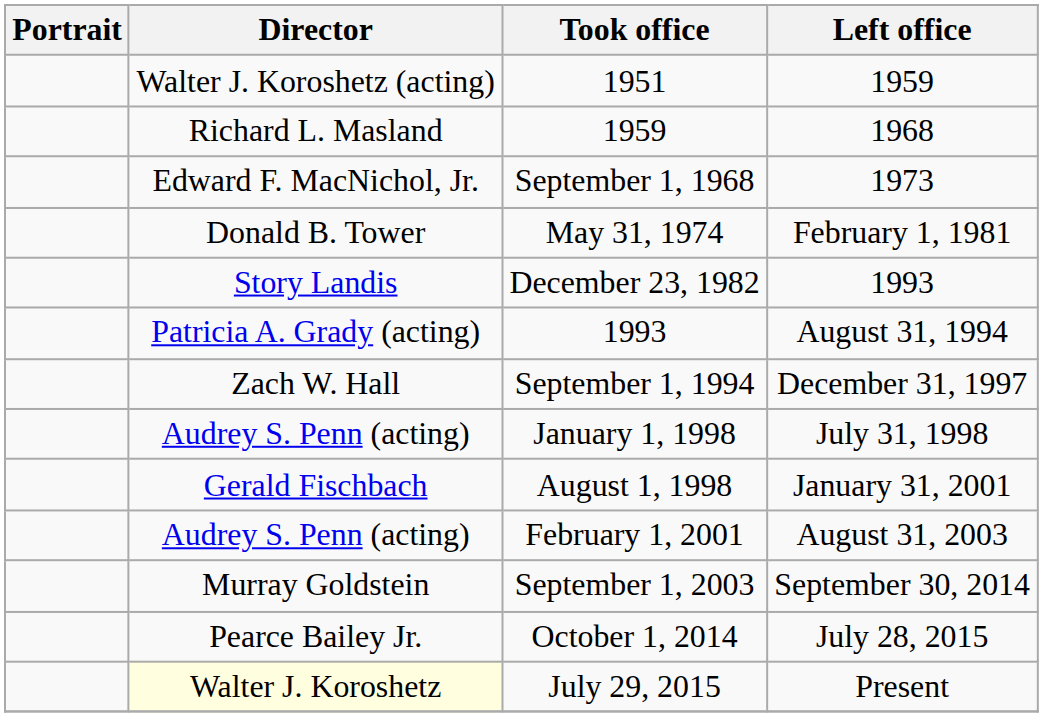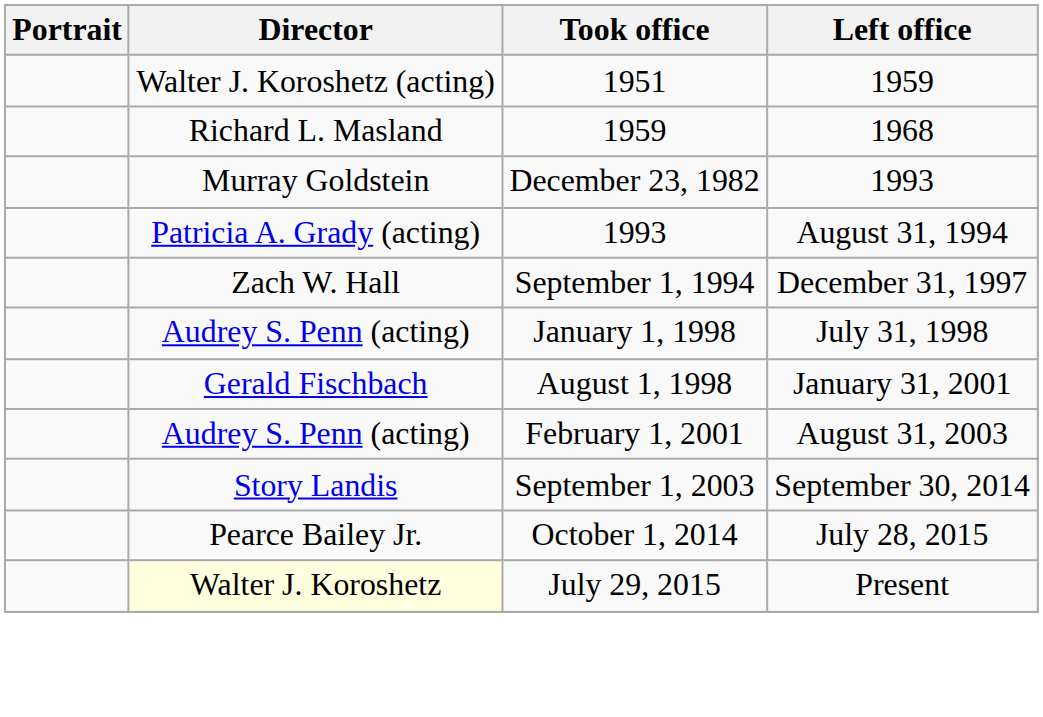- row: Edward F. MacNichol, Jr. | September 1, 1968 | 1973
- row: Donald B. Tower | May 31, 1974 | February 1, 1981
December 23, 1982 | Director: Story Landis -> Murray Goldstein
September 1, 2003 | Director: Murray Goldstein -> Story Landis
